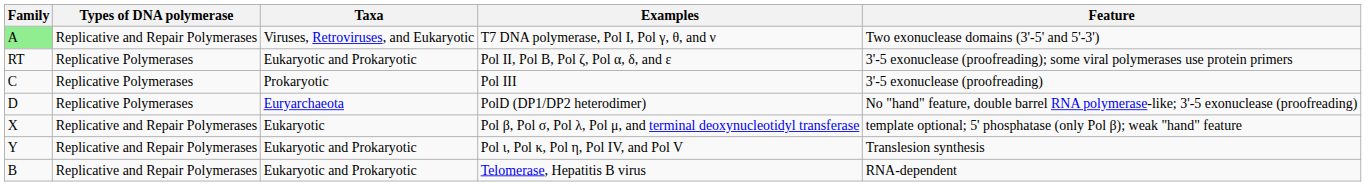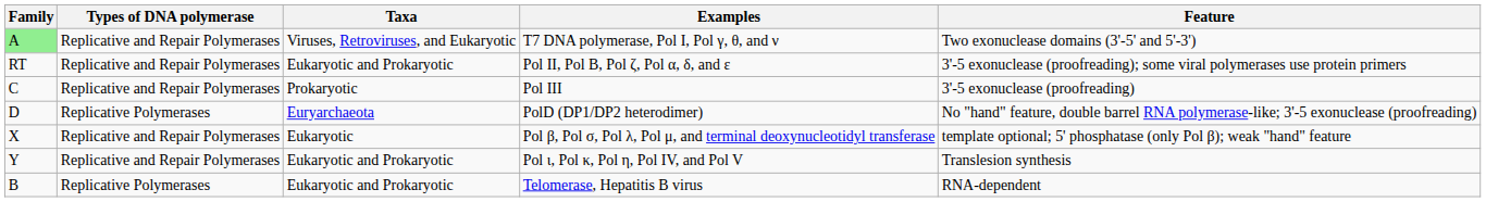Pol II, Pol B, Pol ζ, Pol α, δ, and ε | Types of DNA polymerase: Replicative Polymerases -> Replicative and Repair Polymerases
Pol III | Types of DNA polymerase: Replicative Polymerases -> Replicative and Repair Polymerases
Telomerase, Hepatitis B virus | Types of DNA polymerase: Replicative and Repair Polymerases -> Replicative Polymerases
